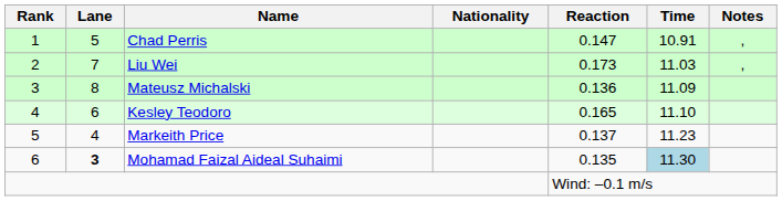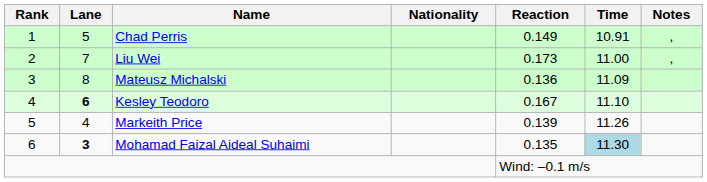Chad Perris | Reaction: 0.147 -> 0.149
Liu Wei | Time: 11.03 -> 11.00
Kesley Teodoro | Lane: normal -> bold
Kesley Teodoro | Reaction: 0.165 -> 0.167
Markeith Price | Reaction: 0.137 -> 0.139
Markeith Price | Time: 11.23 -> 11.26
